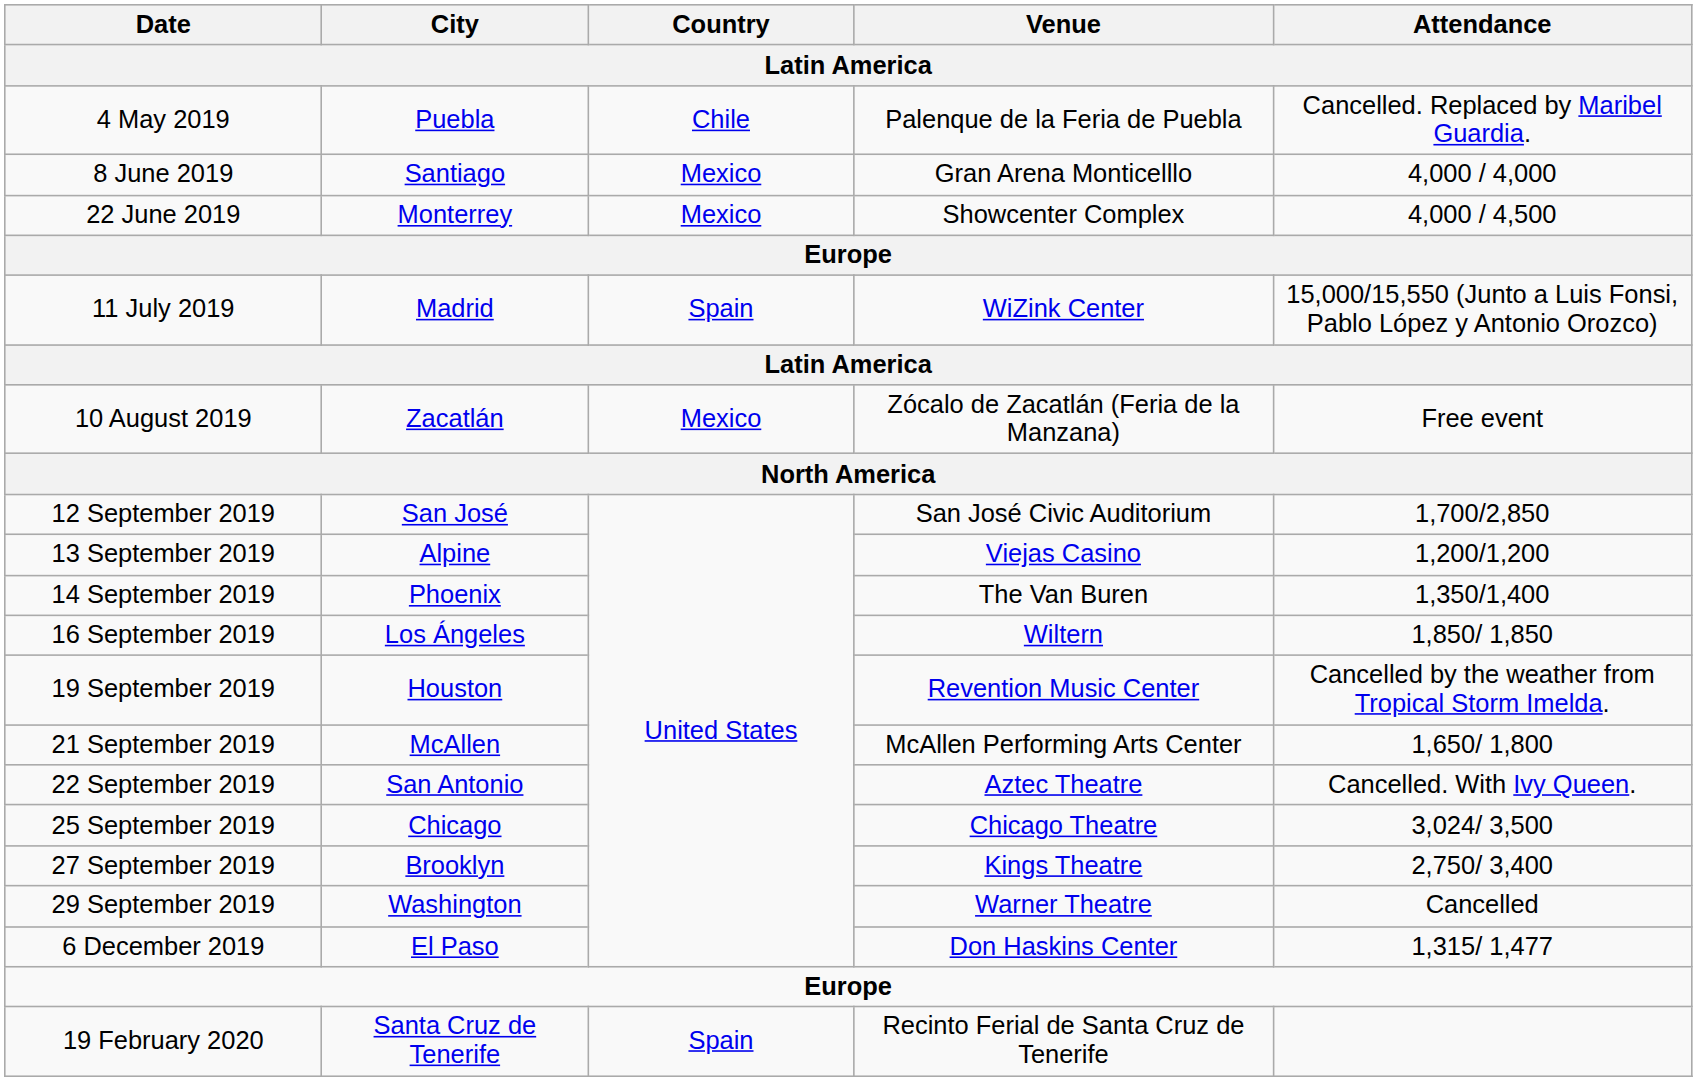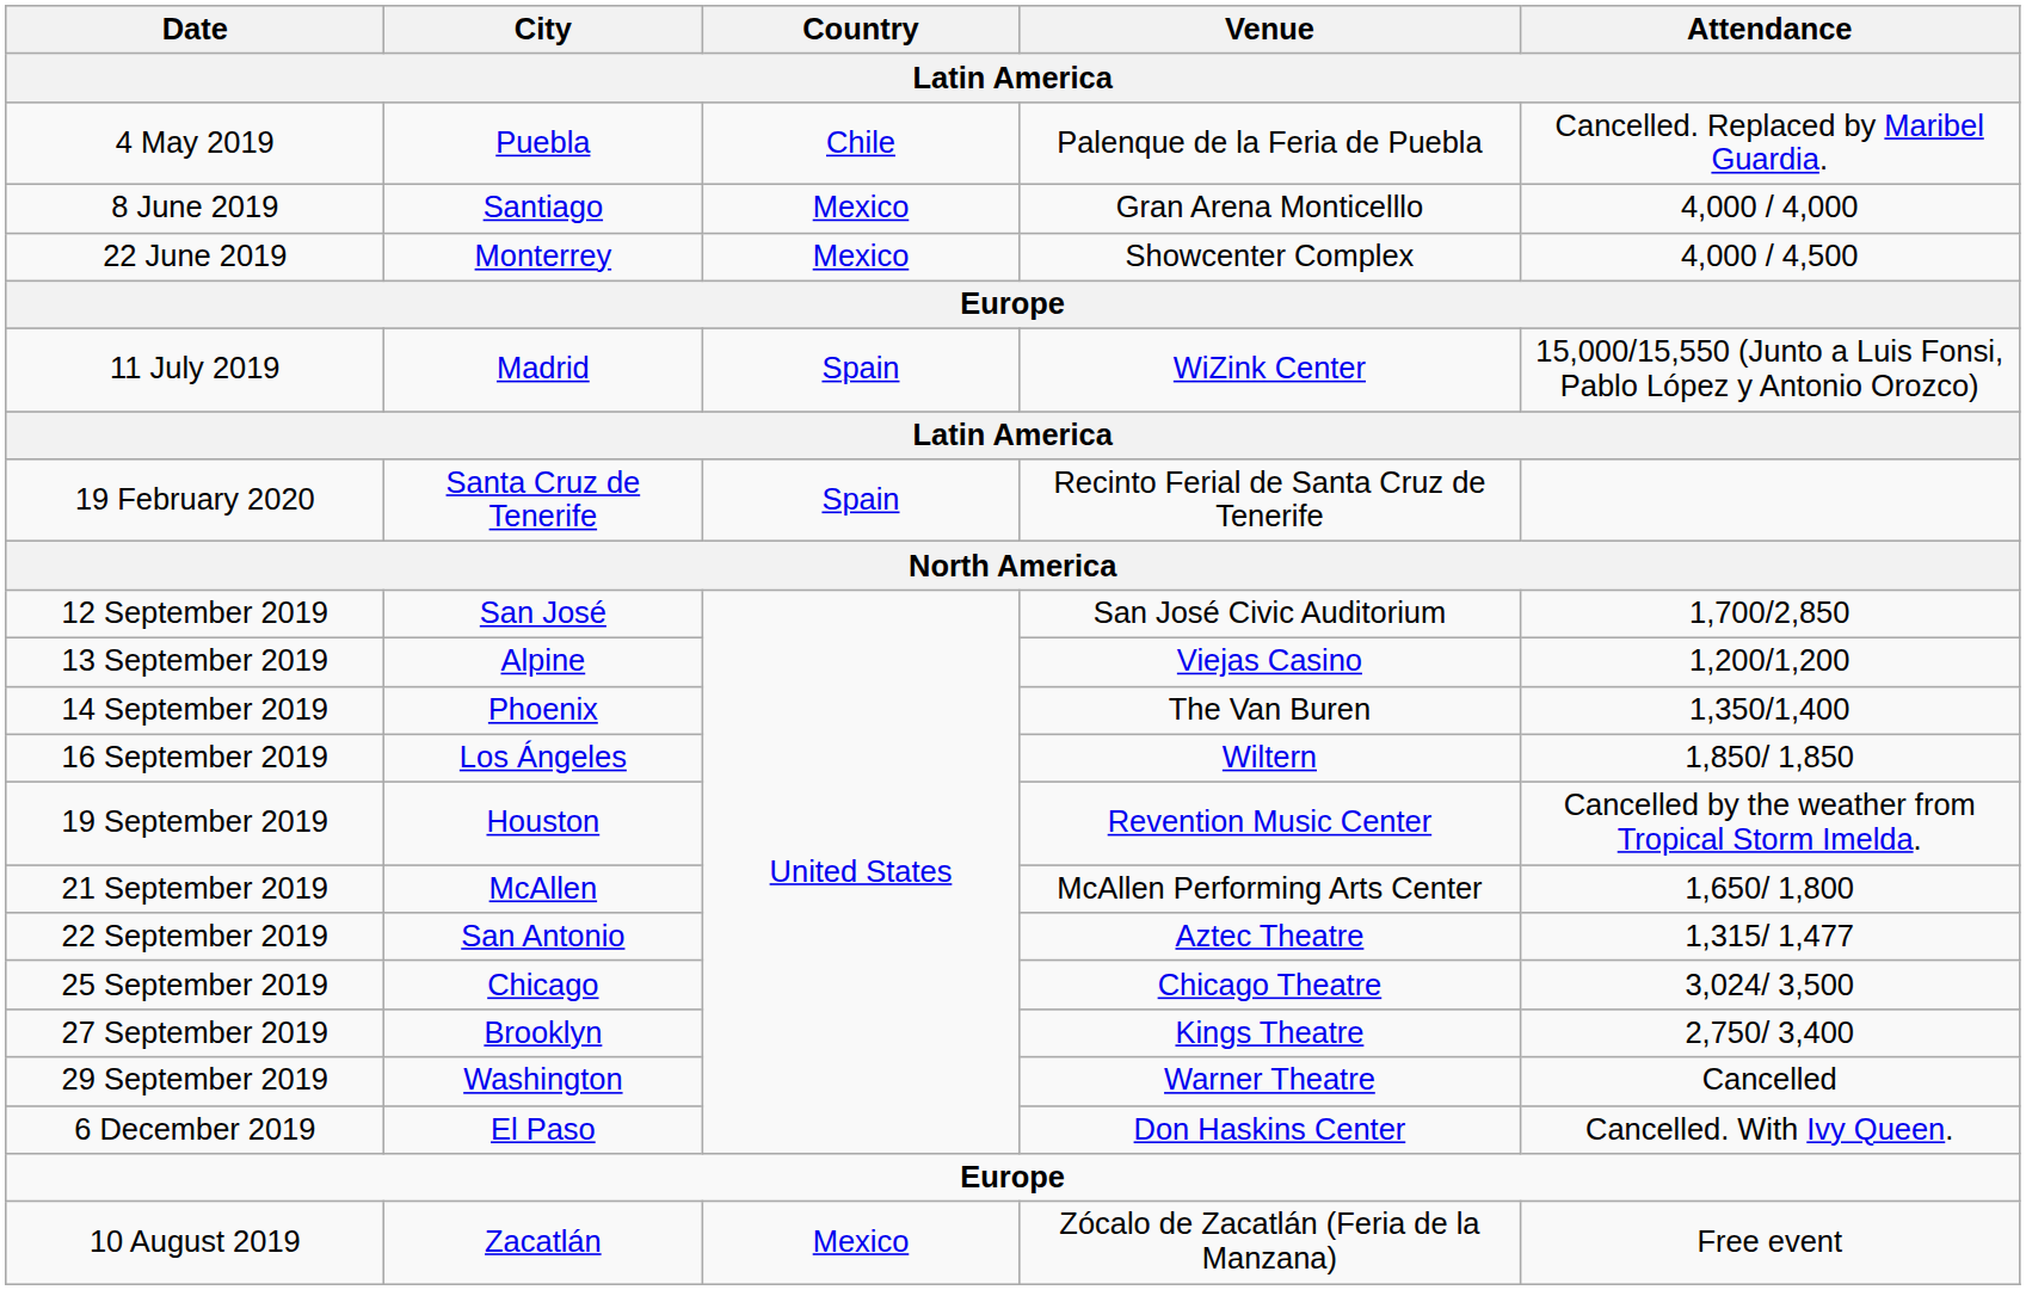rows swapped: 10 August 2019 <-> 19 February 2020
22 September 2019 | Attendance: Cancelled. With Ivy Queen. -> 1,315/ 1,477
6 December 2019 | Attendance: 1,315/ 1,477 -> Cancelled. With Ivy Queen.
